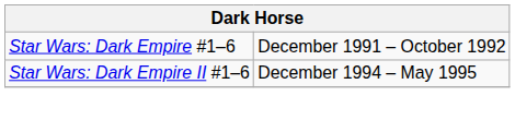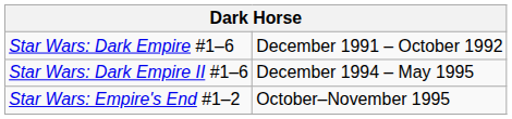+ row: Star Wars: Empire's End #1–2 | October–November 1995
